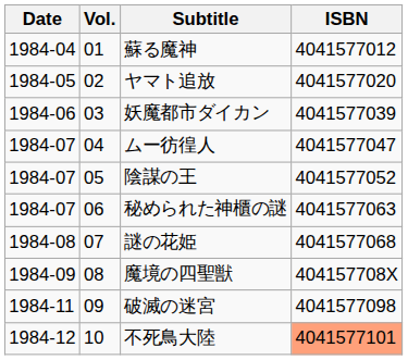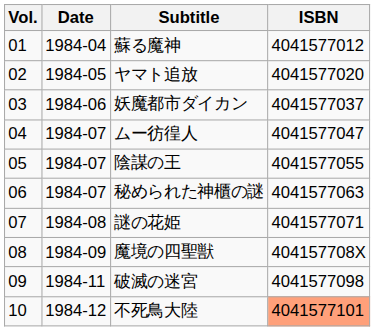columns swapped: Date <-> Vol.
妖魔都市ダイカン | ISBN: 4041577039 -> 4041577037
陰謀の王 | ISBN: 4041577052 -> 4041577055
謎の花姫 | ISBN: 4041577068 -> 4041577071
